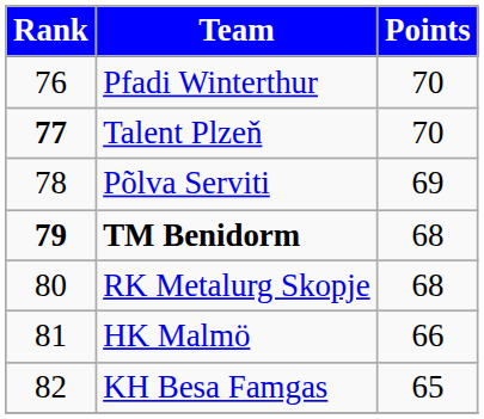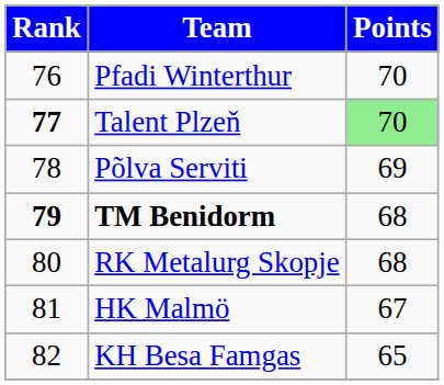Talent Plzeň | Points: no background -> lightgreen background
HK Malmö | Points: 66 -> 67
